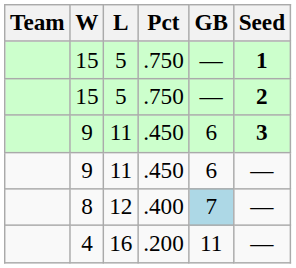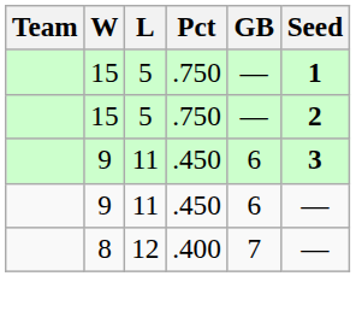8 | GB: lightblue background -> no background
- row: 4 | 16 | .200 | 11 | —
